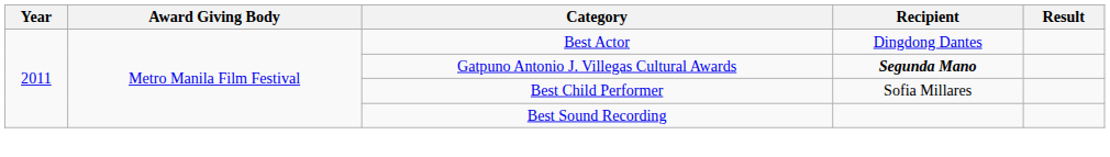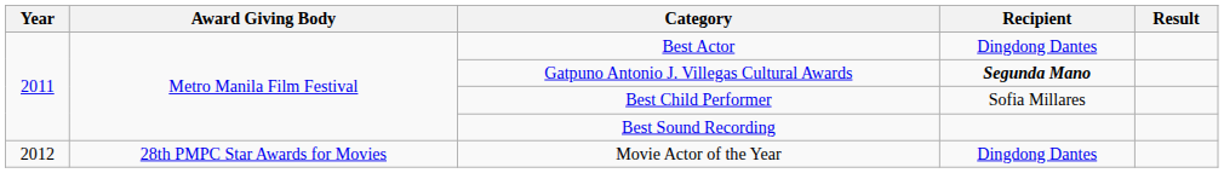+ row: 2012 | 28th PMPC Star Awards for Movies | Movie Actor of the Year | Dingdong Dantes
